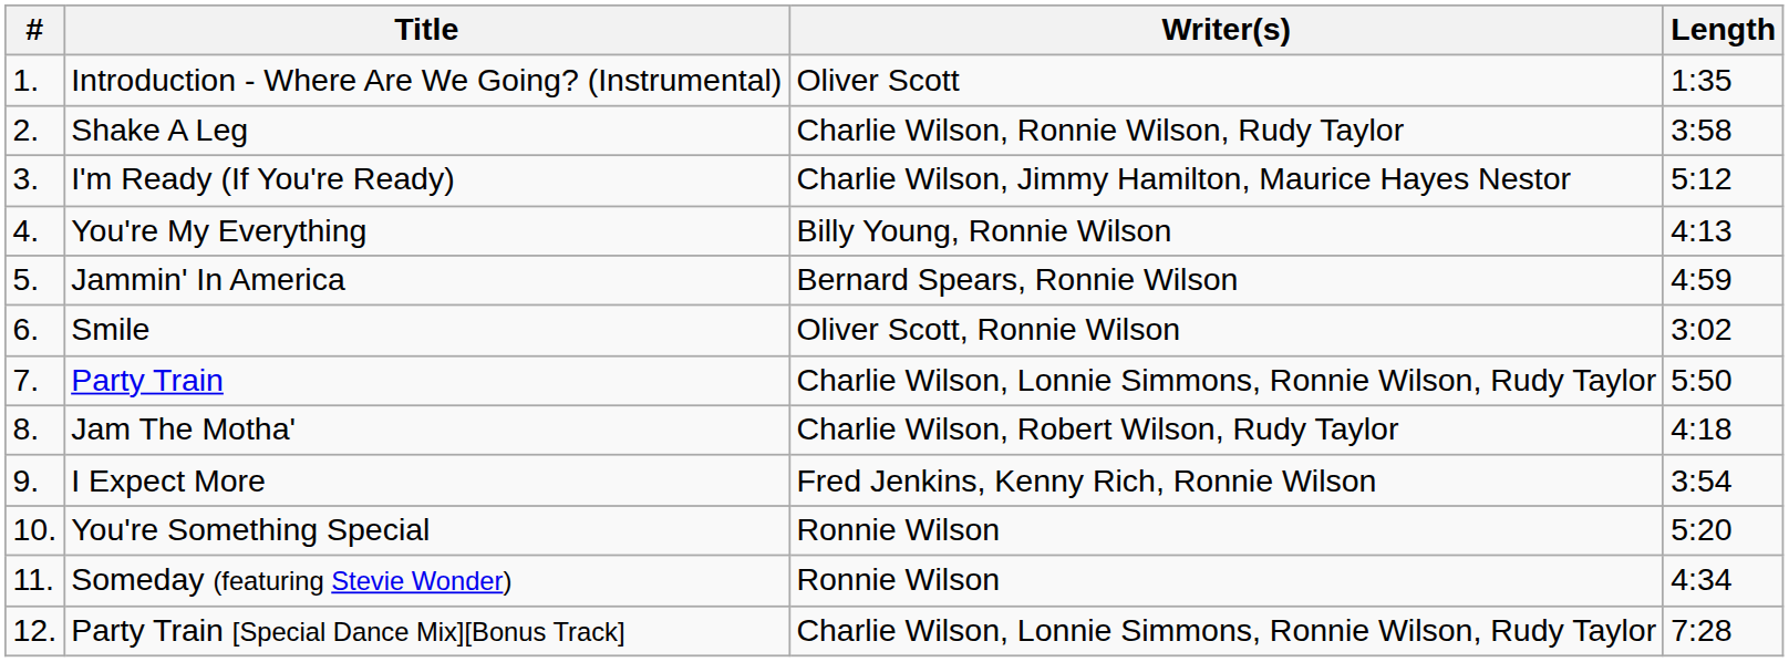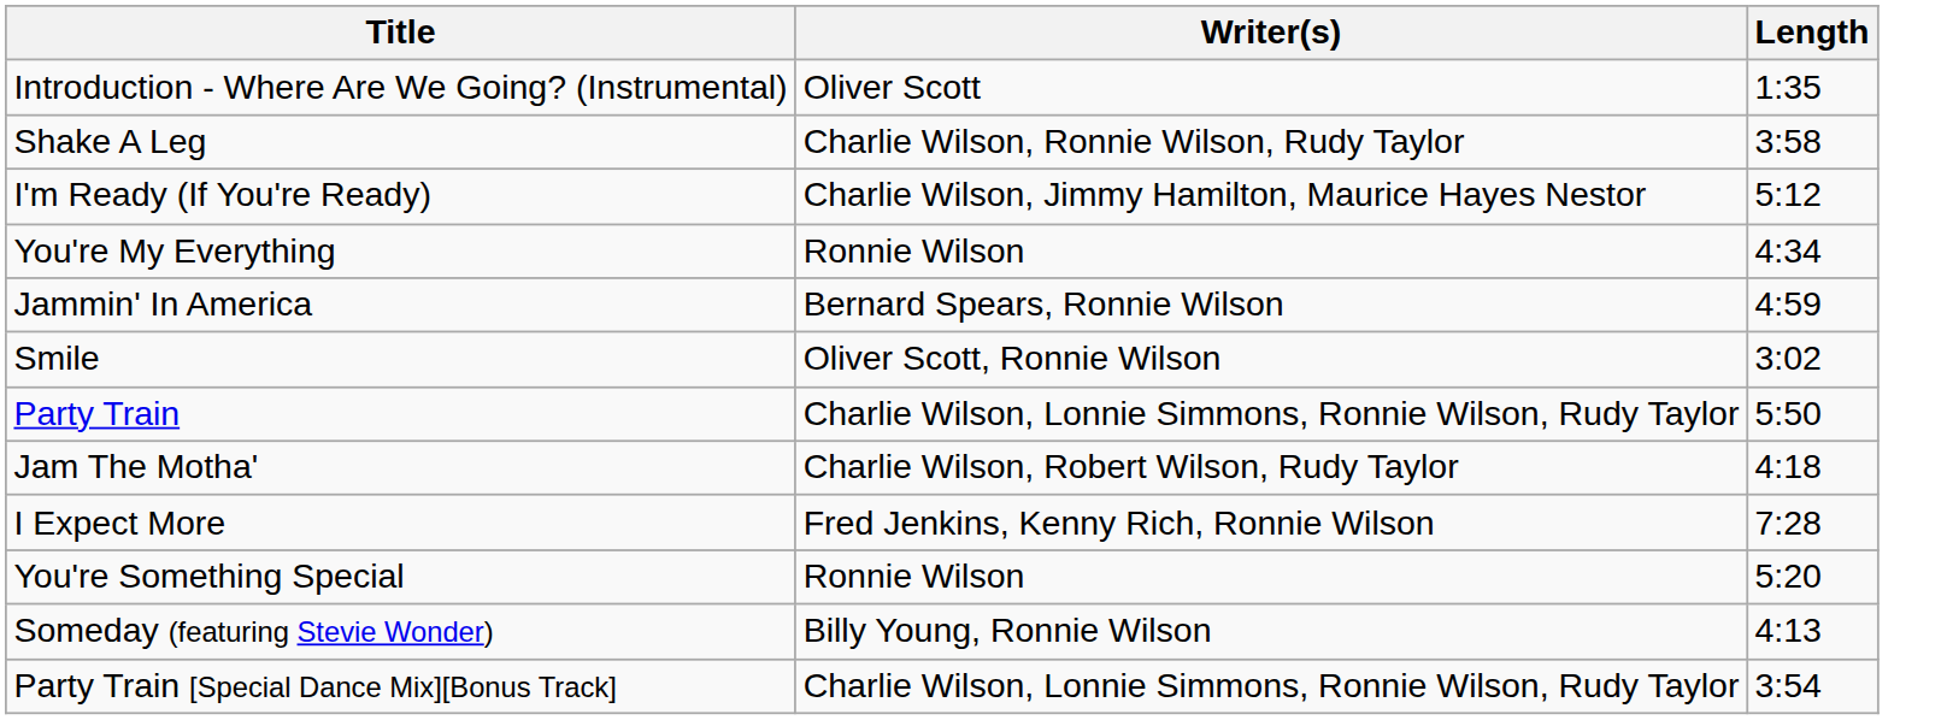- column: # | 1. | 2. | 3. | 4. | 5. | 6. | 7. | 8. | 9. | 10. | 11. | 12.
You're My Everything | Writer(s): Billy Young, Ronnie Wilson -> Ronnie Wilson
You're My Everything | Length: 4:13 -> 4:34
I Expect More | Length: 3:54 -> 7:28
Someday (featuring Stevie Wonder) | Writer(s): Ronnie Wilson -> Billy Young, Ronnie Wilson
Someday (featuring Stevie Wonder) | Length: 4:34 -> 4:13
Party Train [Special Dance Mix][Bonus Track] | Length: 7:28 -> 3:54
